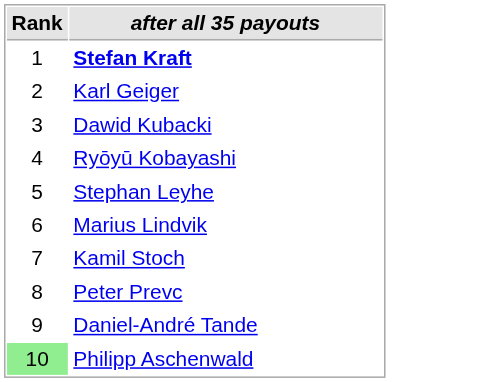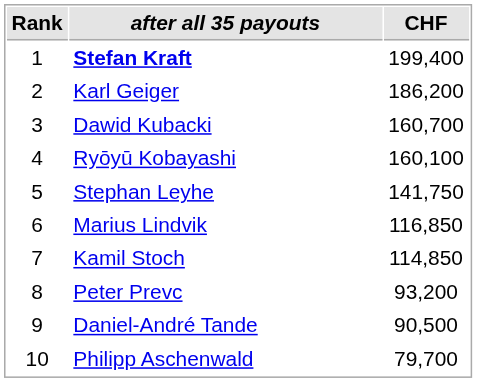+ column: CHF | 199,400 | 186,200 | 160,700 | 160,100 | 141,750 | 116,850 | 114,850 | 93,200 | 90,500 | 79,700
Philipp Aschenwald | Rank: lightgreen background -> no background
